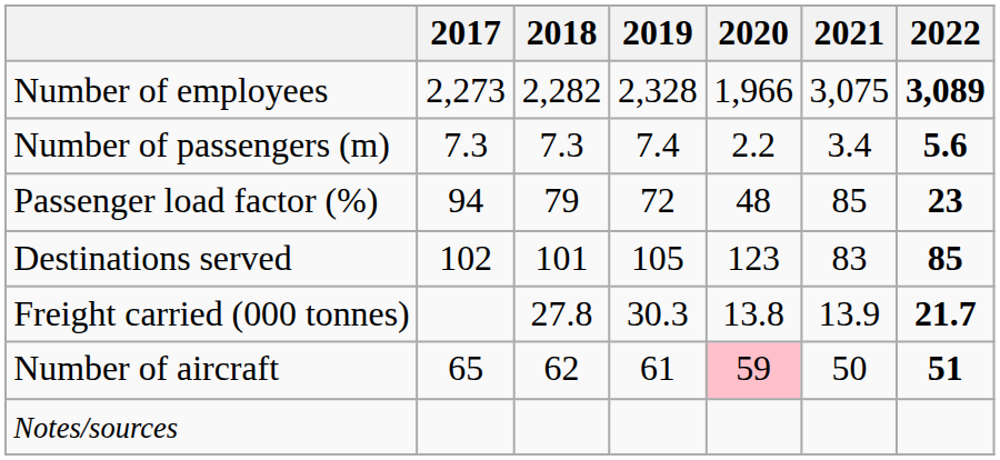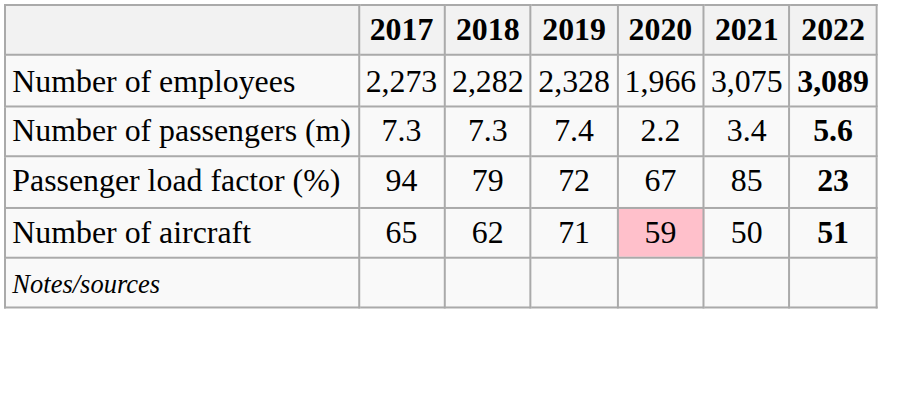Passenger load factor (%) | 2020: 48 -> 67
- row: Destinations served | 102 | 101 | 105 | 123 | 83 | 85
- row: Freight carried (000 tonnes) | 27.8 | 30.3 | 13.8 | 13.9 | 21.7
Number of aircraft | 2019: 61 -> 71
